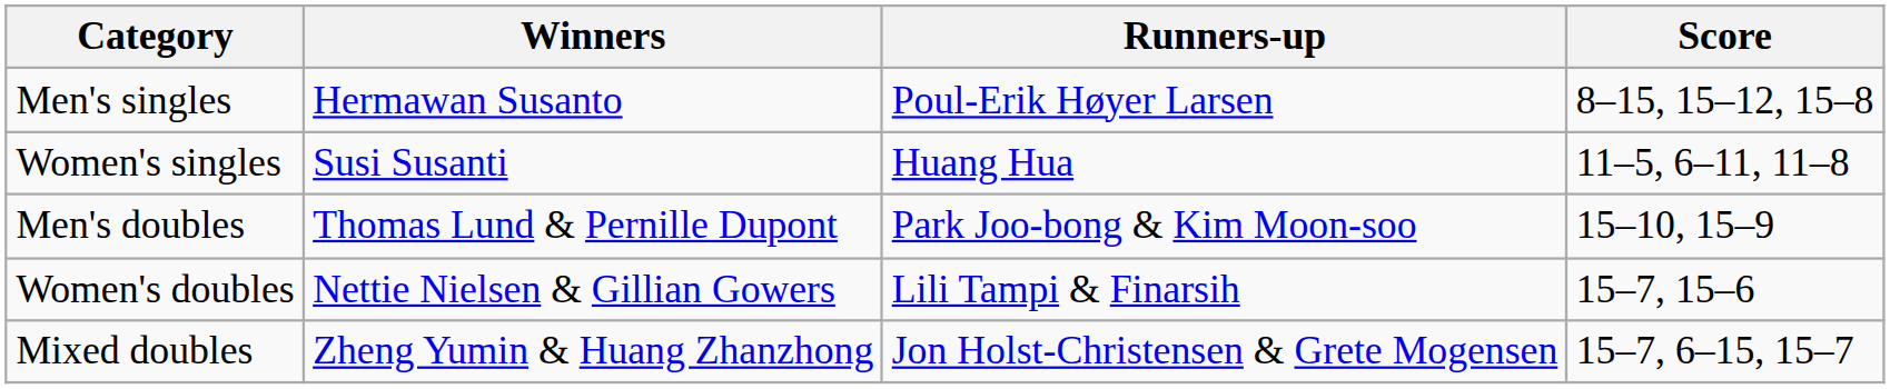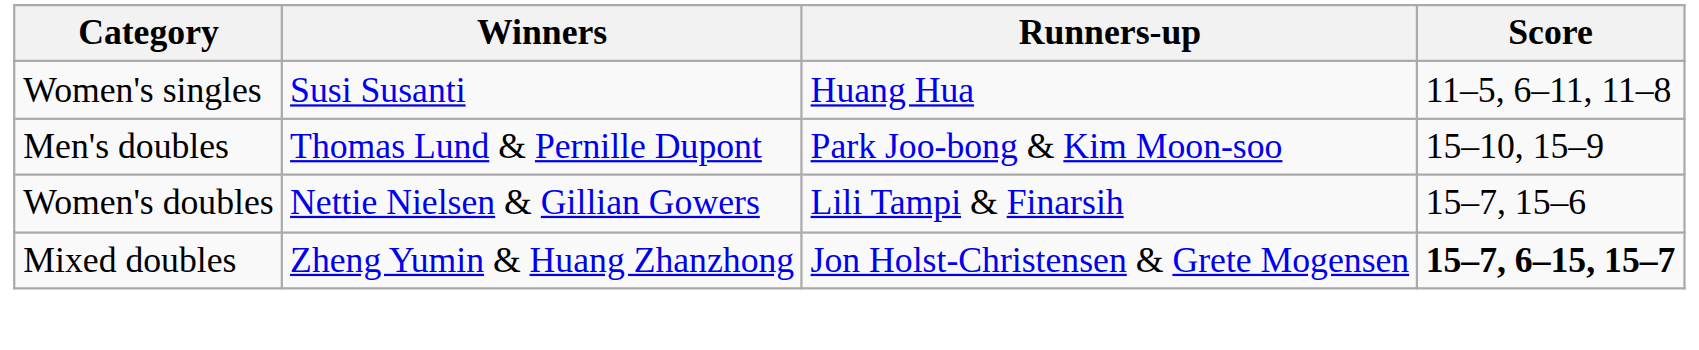- row: Men's singles | Hermawan Susanto | Poul-Erik Høyer Larsen | 8–15, 15–12, 15–8
Mixed doubles | Score: normal -> bold
